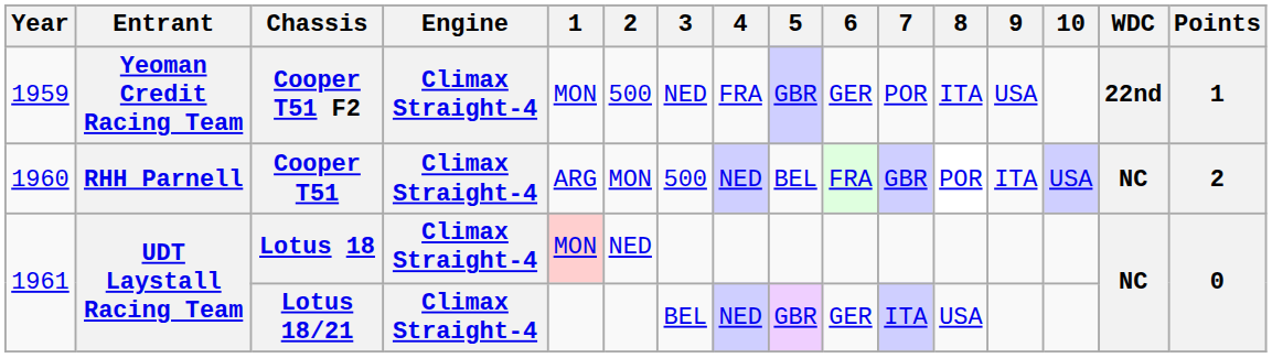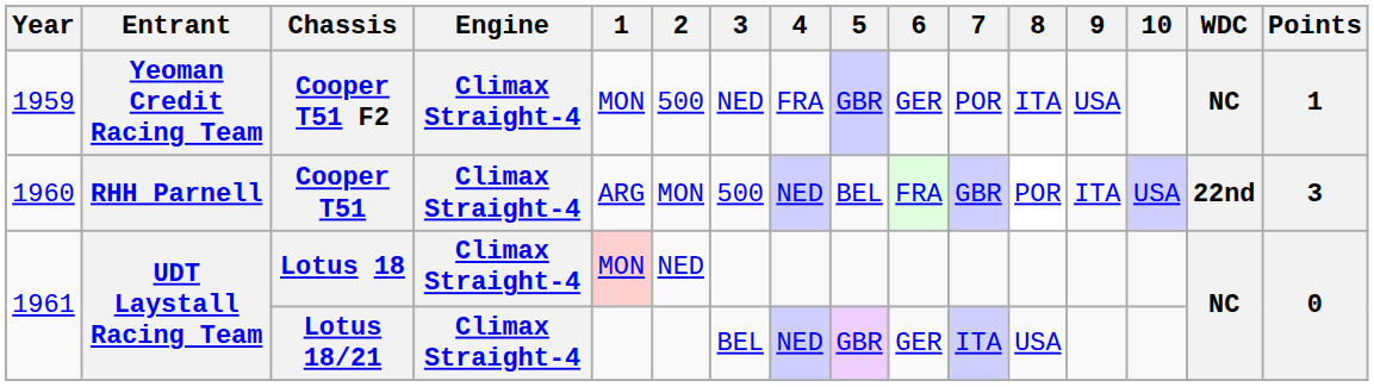Cooper T51 F2 | WDC: 22nd -> NC
Cooper T51 | WDC: NC -> 22nd
Cooper T51 | Points: 2 -> 3
